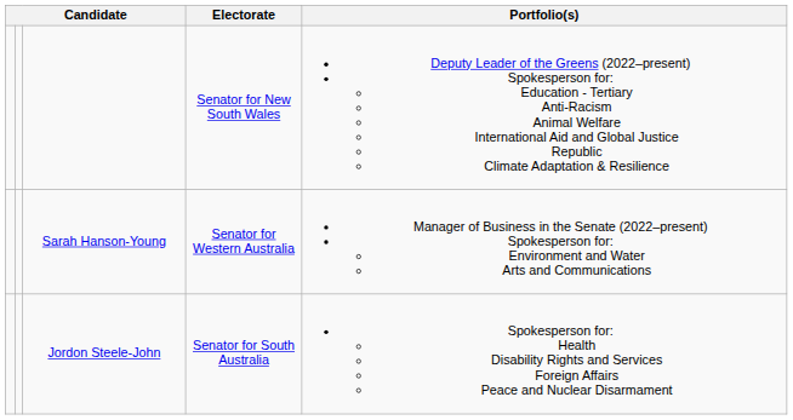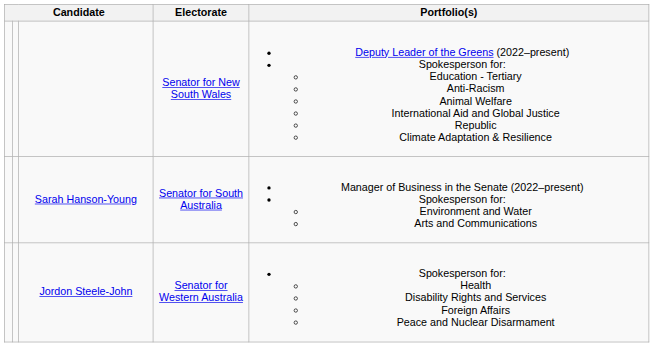Sarah Hanson-Young | Electorate: Senator for Western Australia -> Senator for South Australia
Jordon Steele-John | Electorate: Senator for South Australia -> Senator for Western Australia
